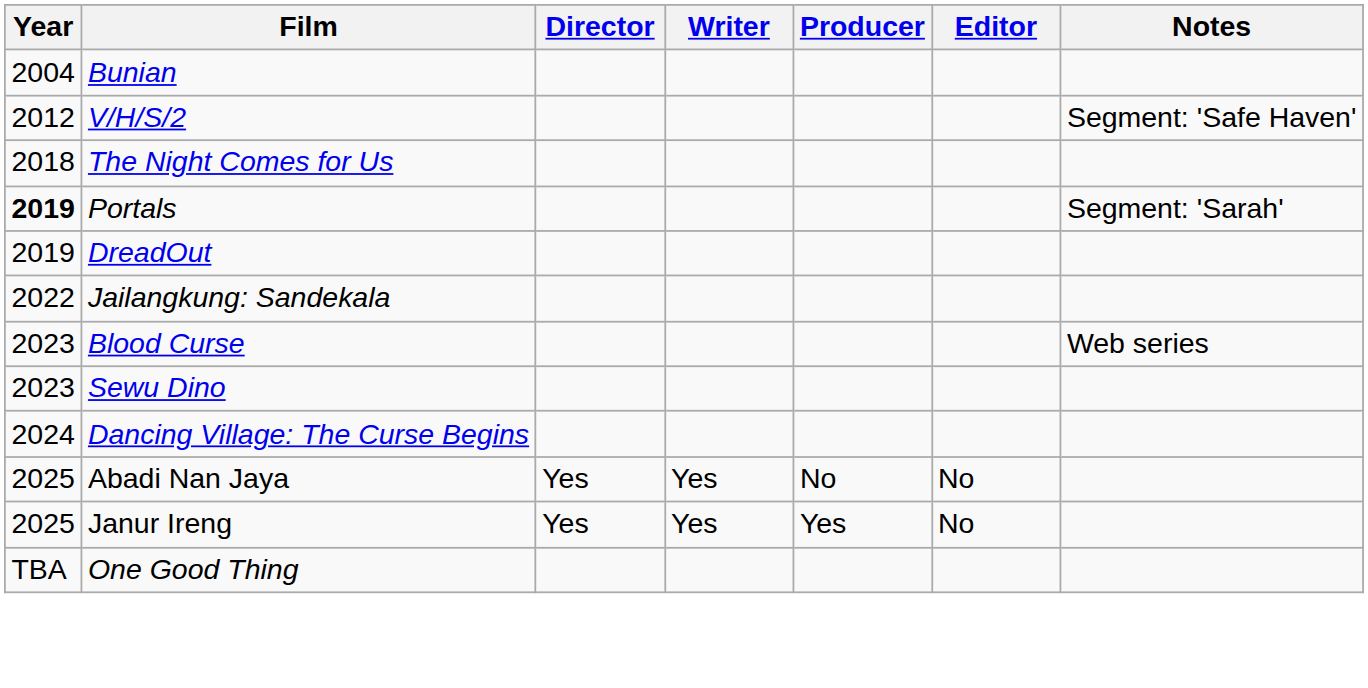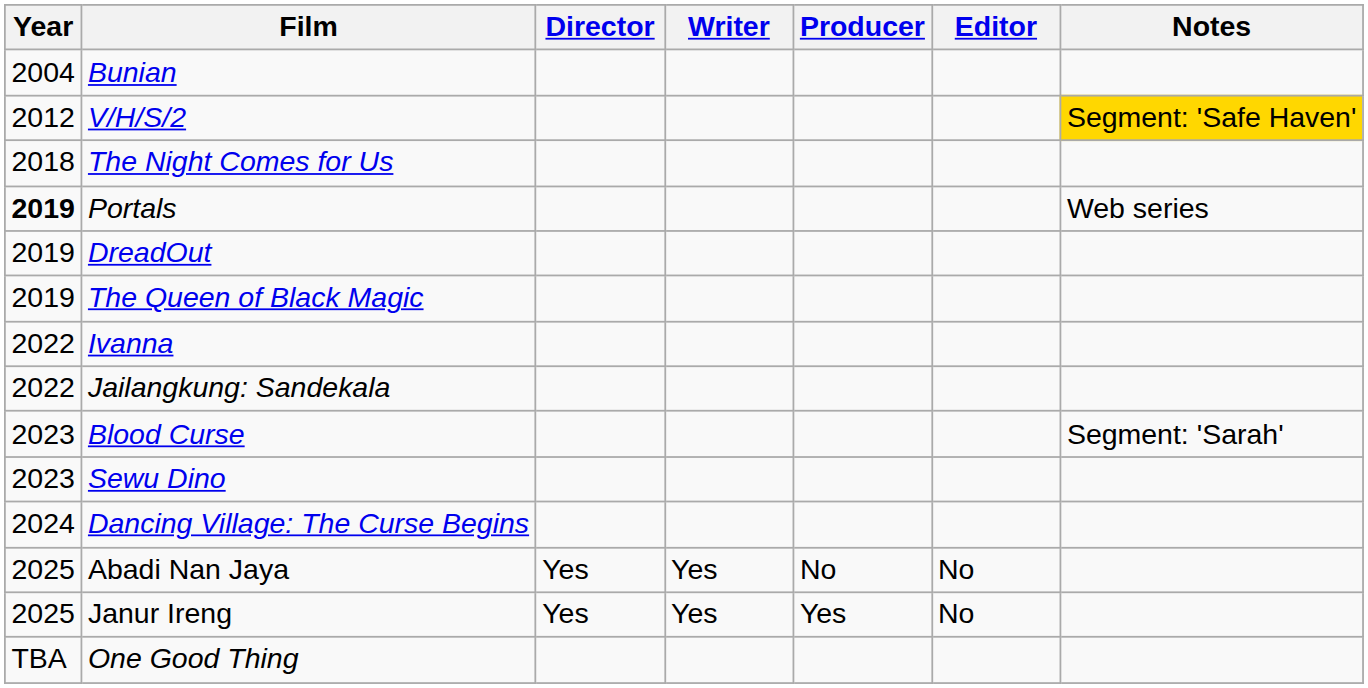V/H/S/2 | Notes: no background -> gold background
Portals | Notes: Segment: 'Sarah' -> Web series
+ row: 2019 | The Queen of Black Magic
+ row: 2022 | Ivanna
Blood Curse | Notes: Web series -> Segment: 'Sarah'
